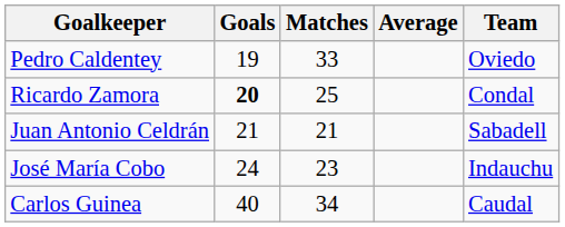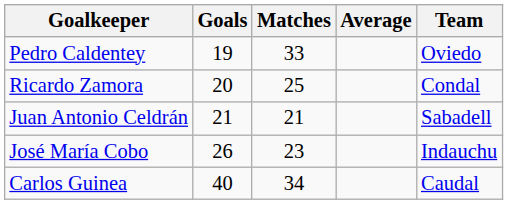Ricardo Zamora | Goals: bold -> normal
José María Cobo | Goals: 24 -> 26
